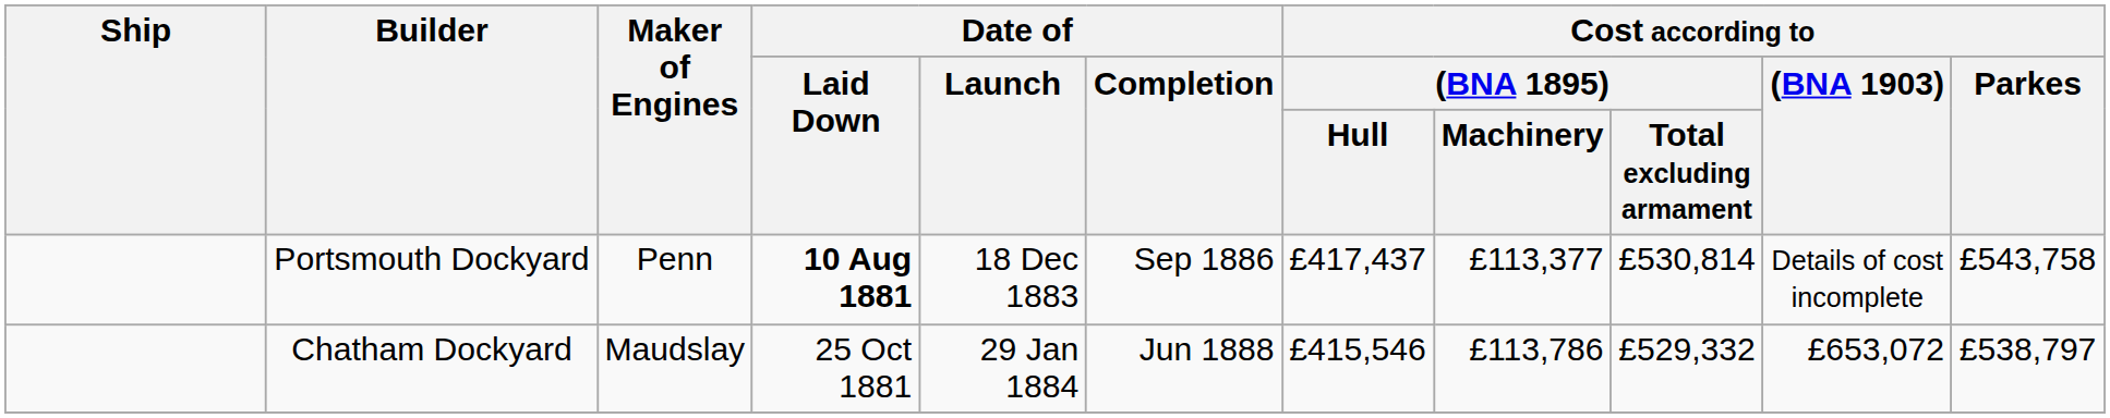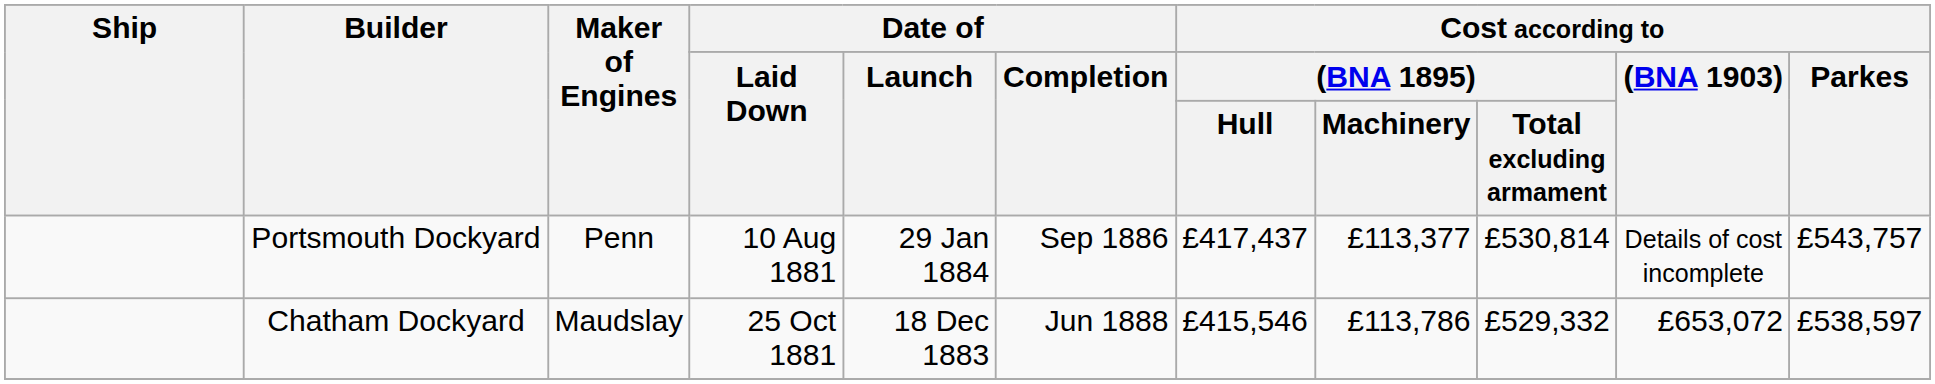Portsmouth Dockyard | Date of / Laid Down: bold -> normal
Portsmouth Dockyard | Date of / Launch: 18 Dec 1883 -> 29 Jan 1884
Portsmouth Dockyard | Cost according to / Parkes: £543,758 -> £543,757
Chatham Dockyard | Date of / Launch: 29 Jan 1884 -> 18 Dec 1883
Chatham Dockyard | Cost according to / Parkes: £538,797 -> £538,597
